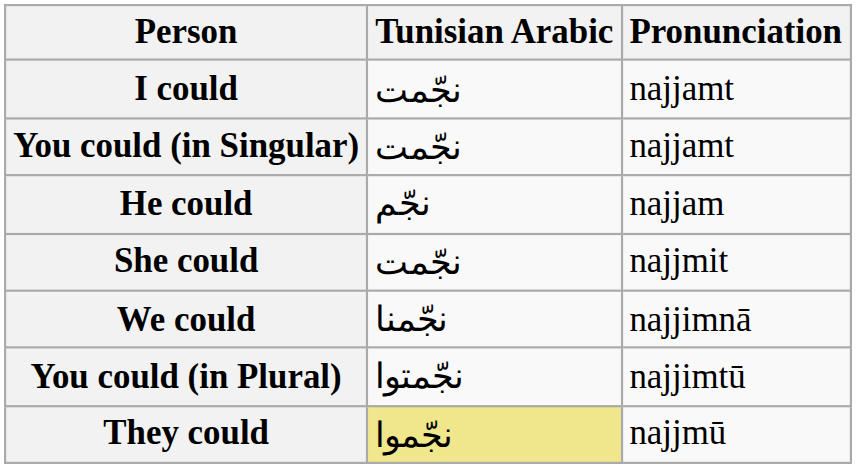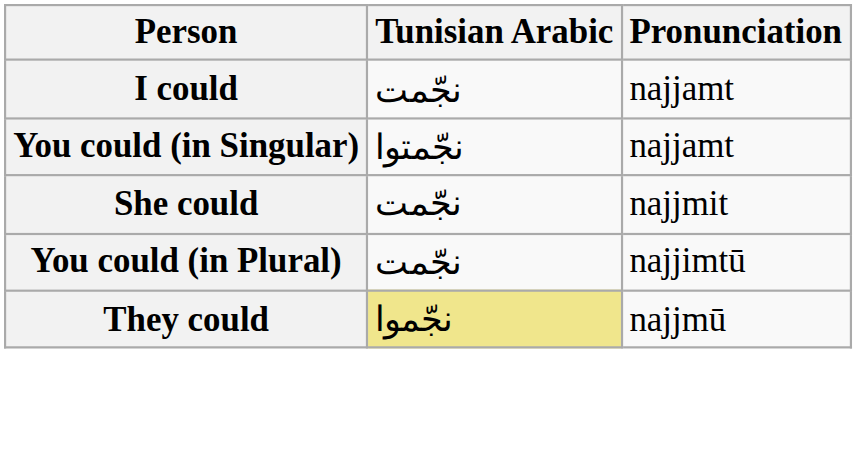You could (in Singular) | Tunisian Arabic: نجّمت -> نجّمتوا
- row: He could | نجّم | najjam
- row: We could | نجّمنا | najjimnā
You could (in Plural) | Tunisian Arabic: نجّمتوا -> نجّمت
